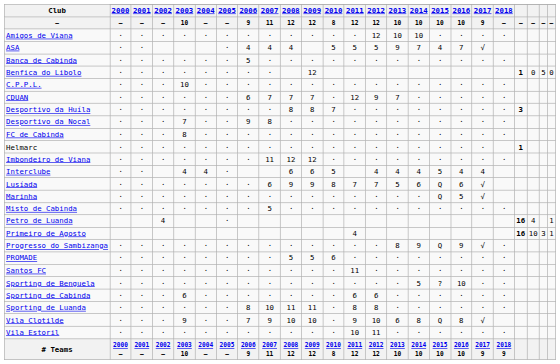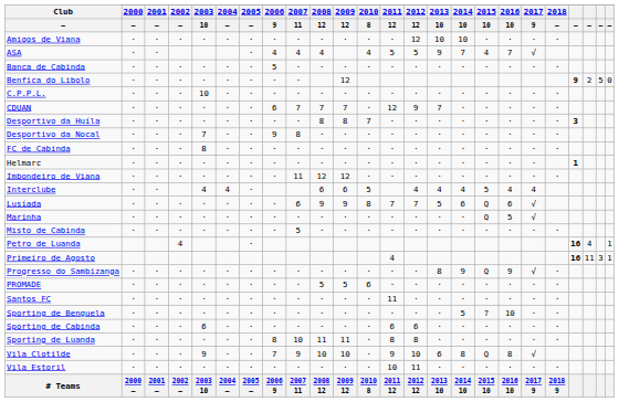ASA | 2010 / 8: 5 -> 4
Benfica do Libolo | column 21: 1 -> 9
Benfica do Libolo | column 22: 0 -> 2
Primeiro de Agosto | column 22: 10 -> 11
